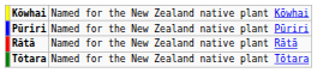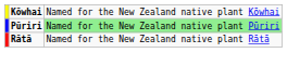Pūriri | column 3: no background -> lightgreen background
- row: Tōtara | Named for the New Zealand native plant Tōtara
